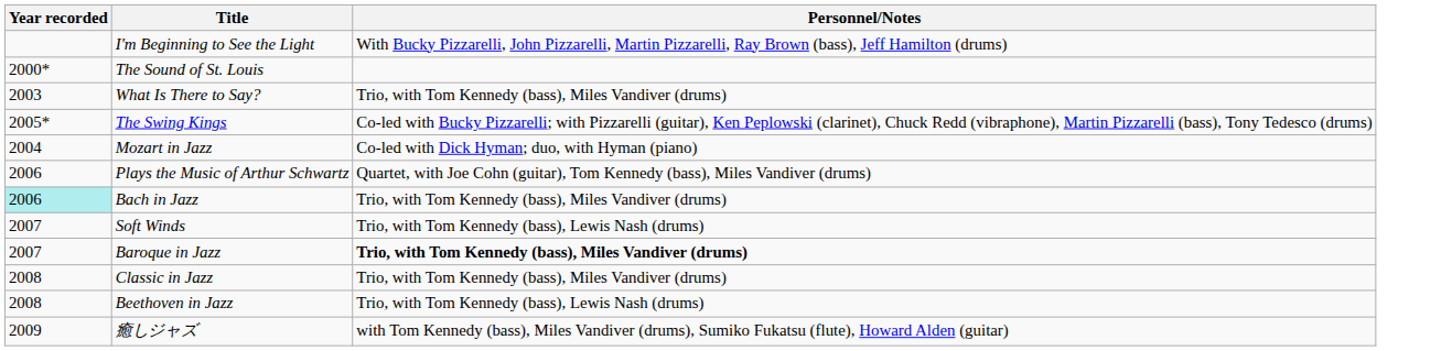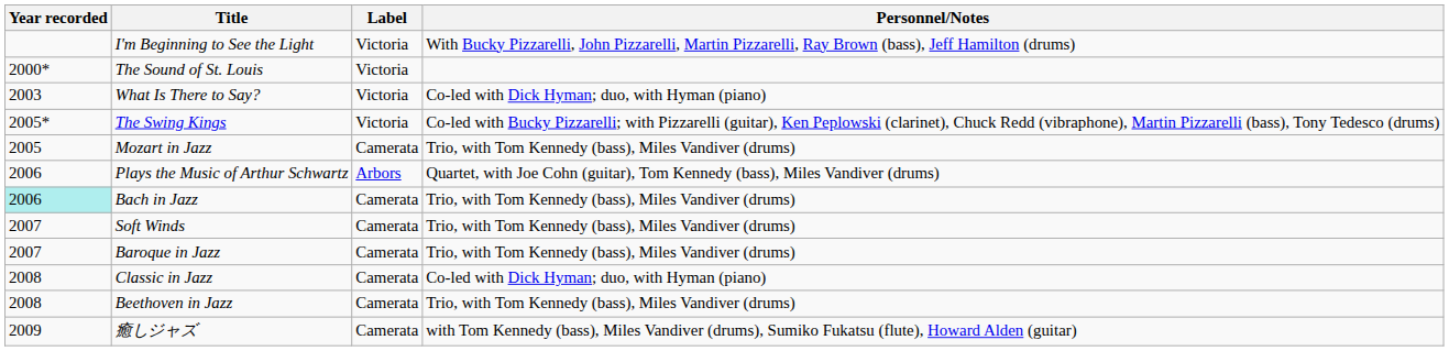+ column: Label | Victoria | Victoria | Victoria | Victoria | Camerata | Arbors | Camerata | Camerata | Camerata | Camerata | Camerata | Camerata
What Is There to Say? | Personnel/Notes: Trio, with Tom Kennedy (bass), Miles Vandiver (drums) -> Co-led with Dick Hyman; duo, with Hyman (piano)
Mozart in Jazz | Year recorded: 2004 -> 2005
Mozart in Jazz | Personnel/Notes: Co-led with Dick Hyman; duo, with Hyman (piano) -> Trio, with Tom Kennedy (bass), Miles Vandiver (drums)
Soft Winds | Personnel/Notes: Trio, with Tom Kennedy (bass), Lewis Nash (drums) -> Trio, with Tom Kennedy (bass), Miles Vandiver (drums)
Baroque in Jazz | Personnel/Notes: bold -> normal
Classic in Jazz | Personnel/Notes: Trio, with Tom Kennedy (bass), Miles Vandiver (drums) -> Co-led with Dick Hyman; duo, with Hyman (piano)
Beethoven in Jazz | Personnel/Notes: Trio, with Tom Kennedy (bass), Lewis Nash (drums) -> Trio, with Tom Kennedy (bass), Miles Vandiver (drums)
